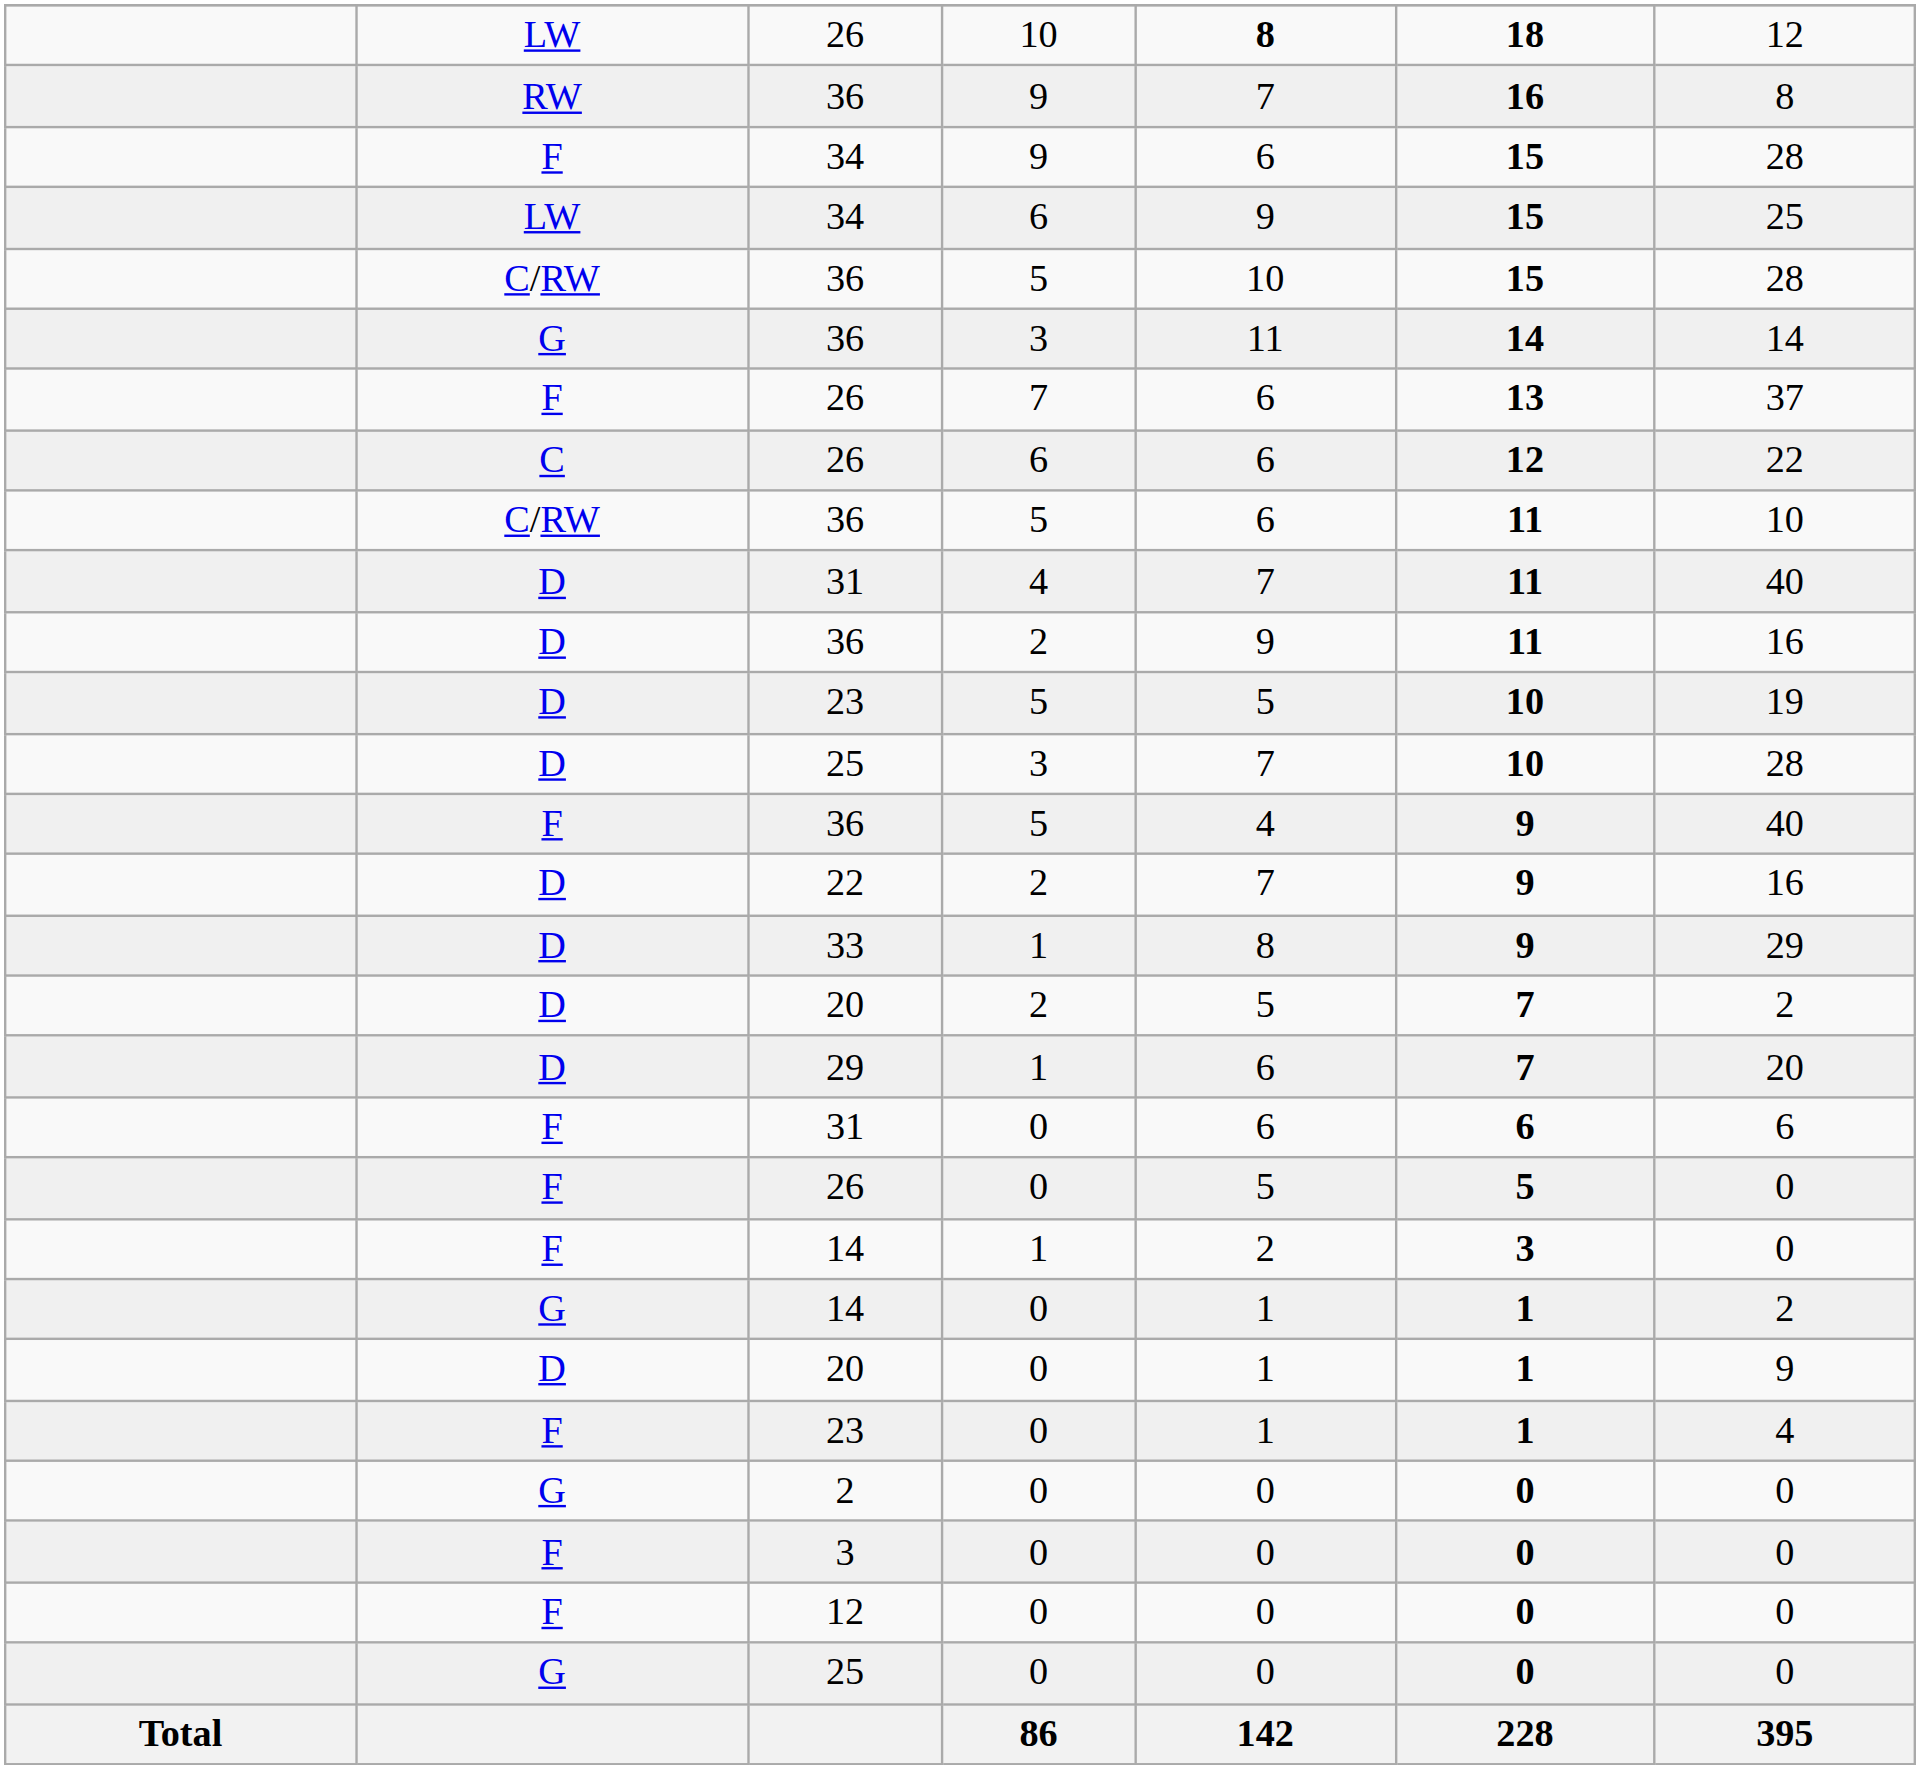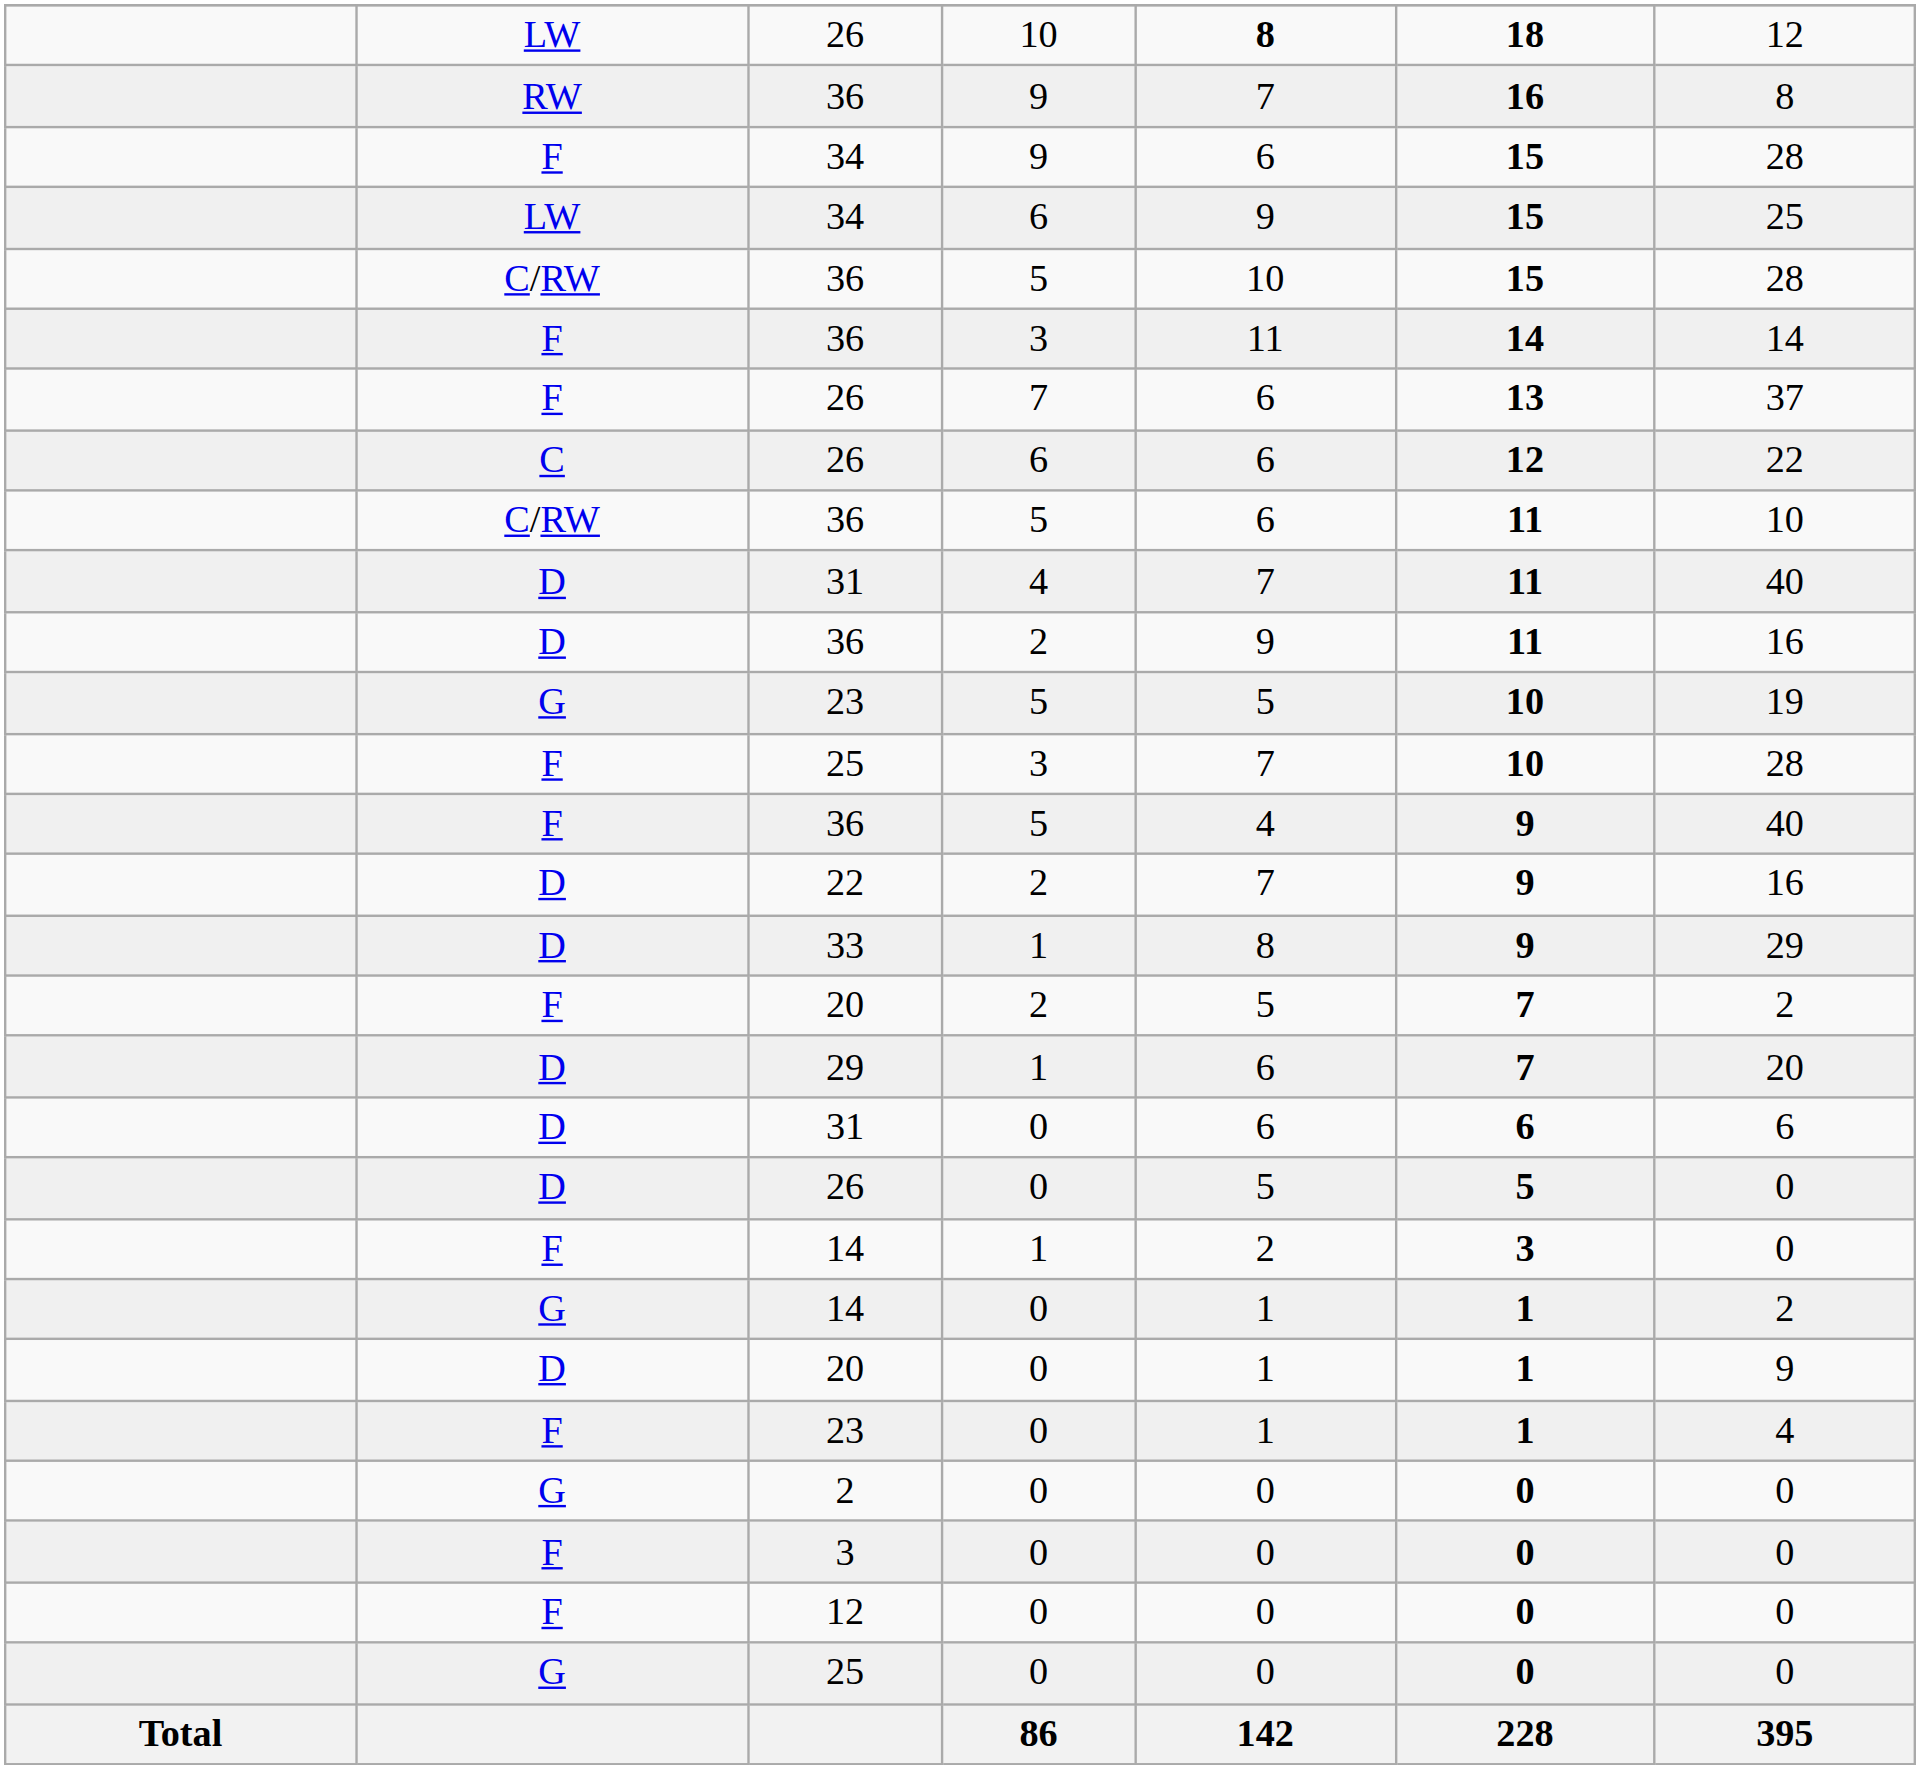36 / 3 | column 2: G -> F
23 / 5 | column 2: D -> G
25 / 3 | column 2: D -> F
20 / 2 | column 2: D -> F
31 / 0 | column 2: F -> D
26 / 0 | column 2: F -> D
